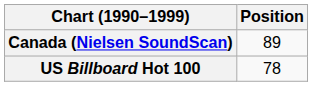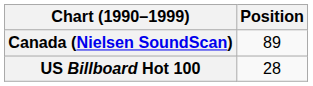US Billboard Hot 100 | Position: 78 -> 28
